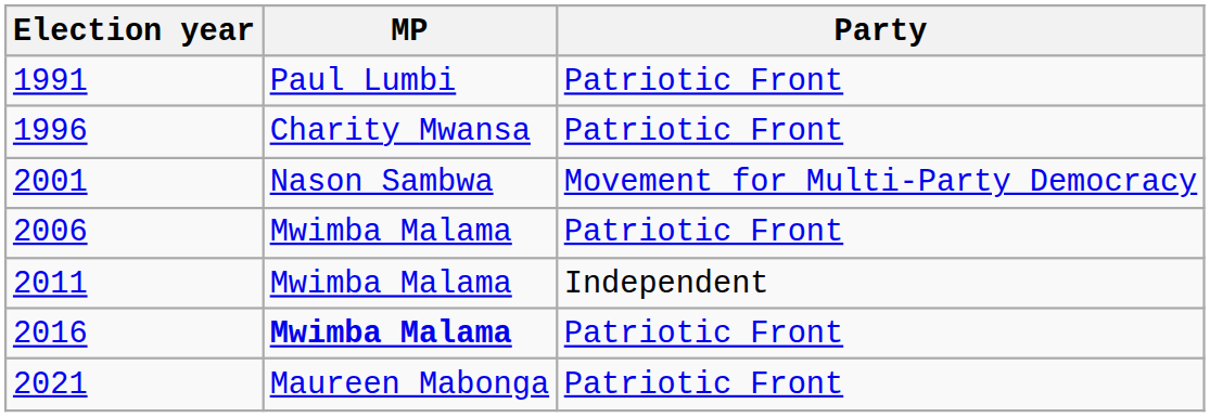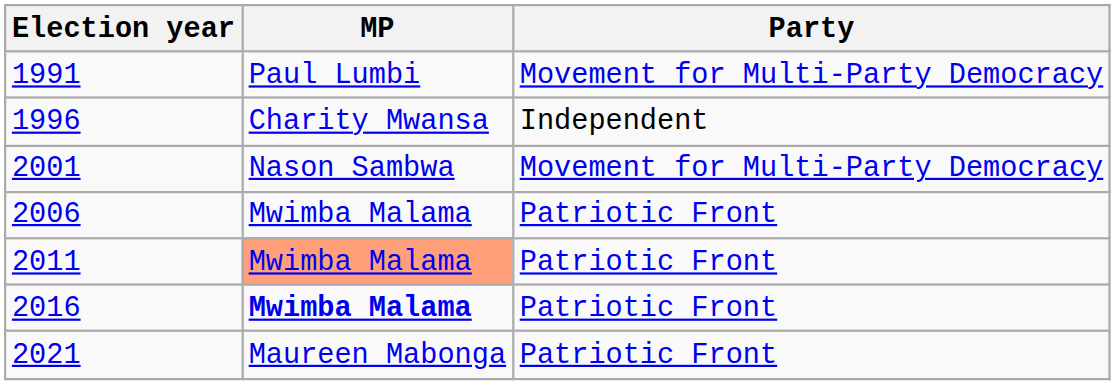1991 | Party: Patriotic Front -> Movement for Multi-Party Democracy
1996 | Party: Patriotic Front -> Independent
2011 | MP: no background -> lightsalmon background
2011 | Party: Independent -> Patriotic Front
